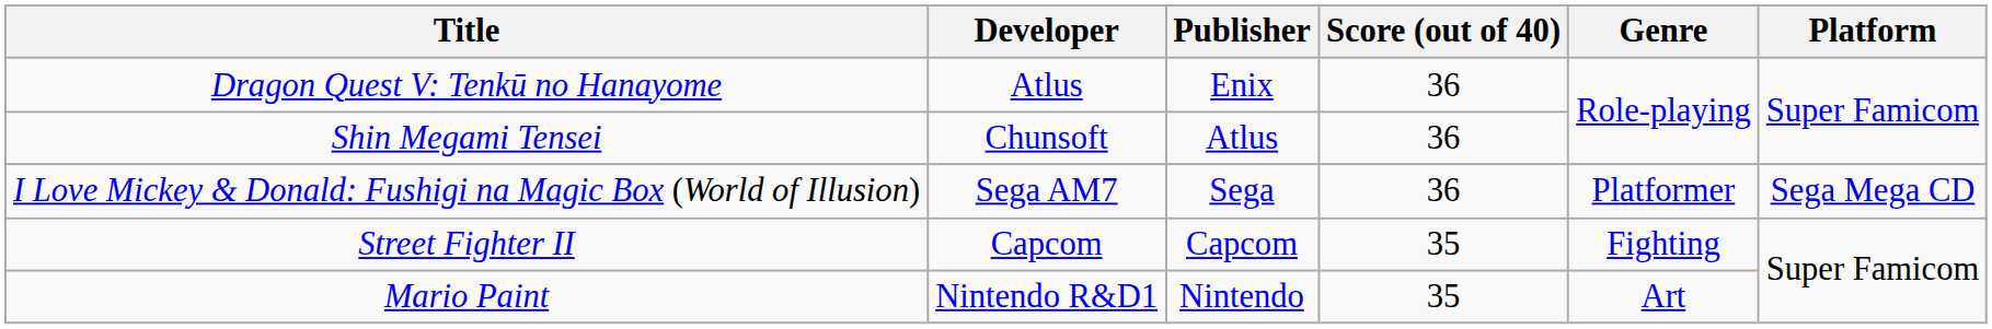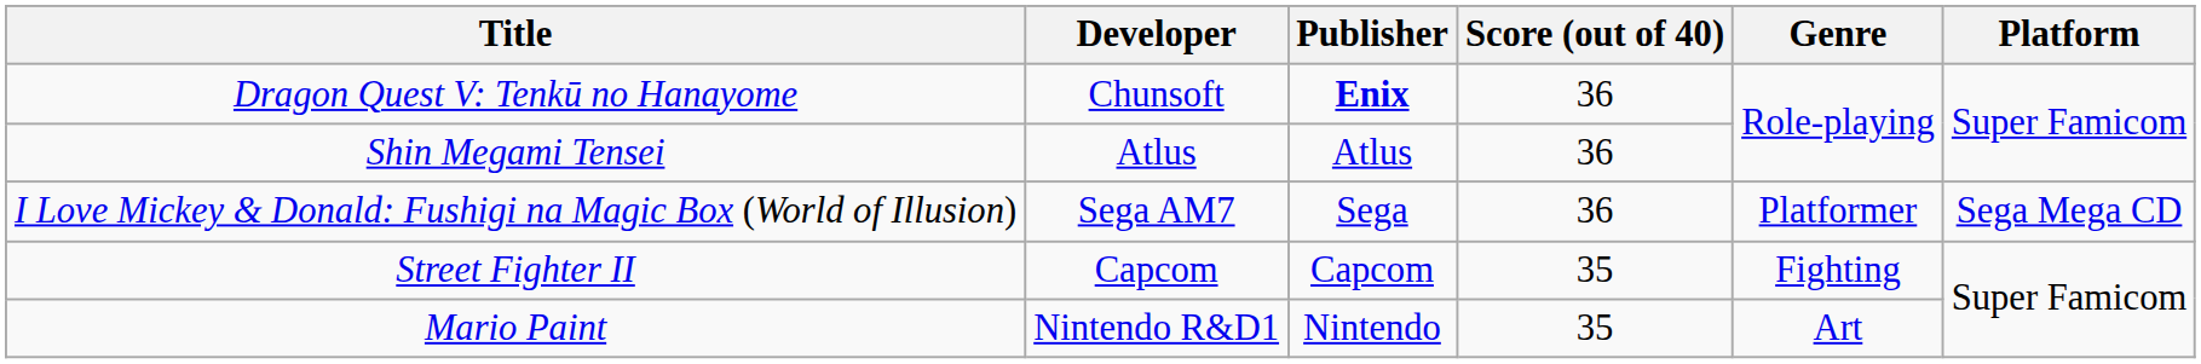Dragon Quest V: Tenkū no Hanayome | Developer: Atlus -> Chunsoft
Dragon Quest V: Tenkū no Hanayome | Publisher: normal -> bold
Shin Megami Tensei | Developer: Chunsoft -> Atlus
